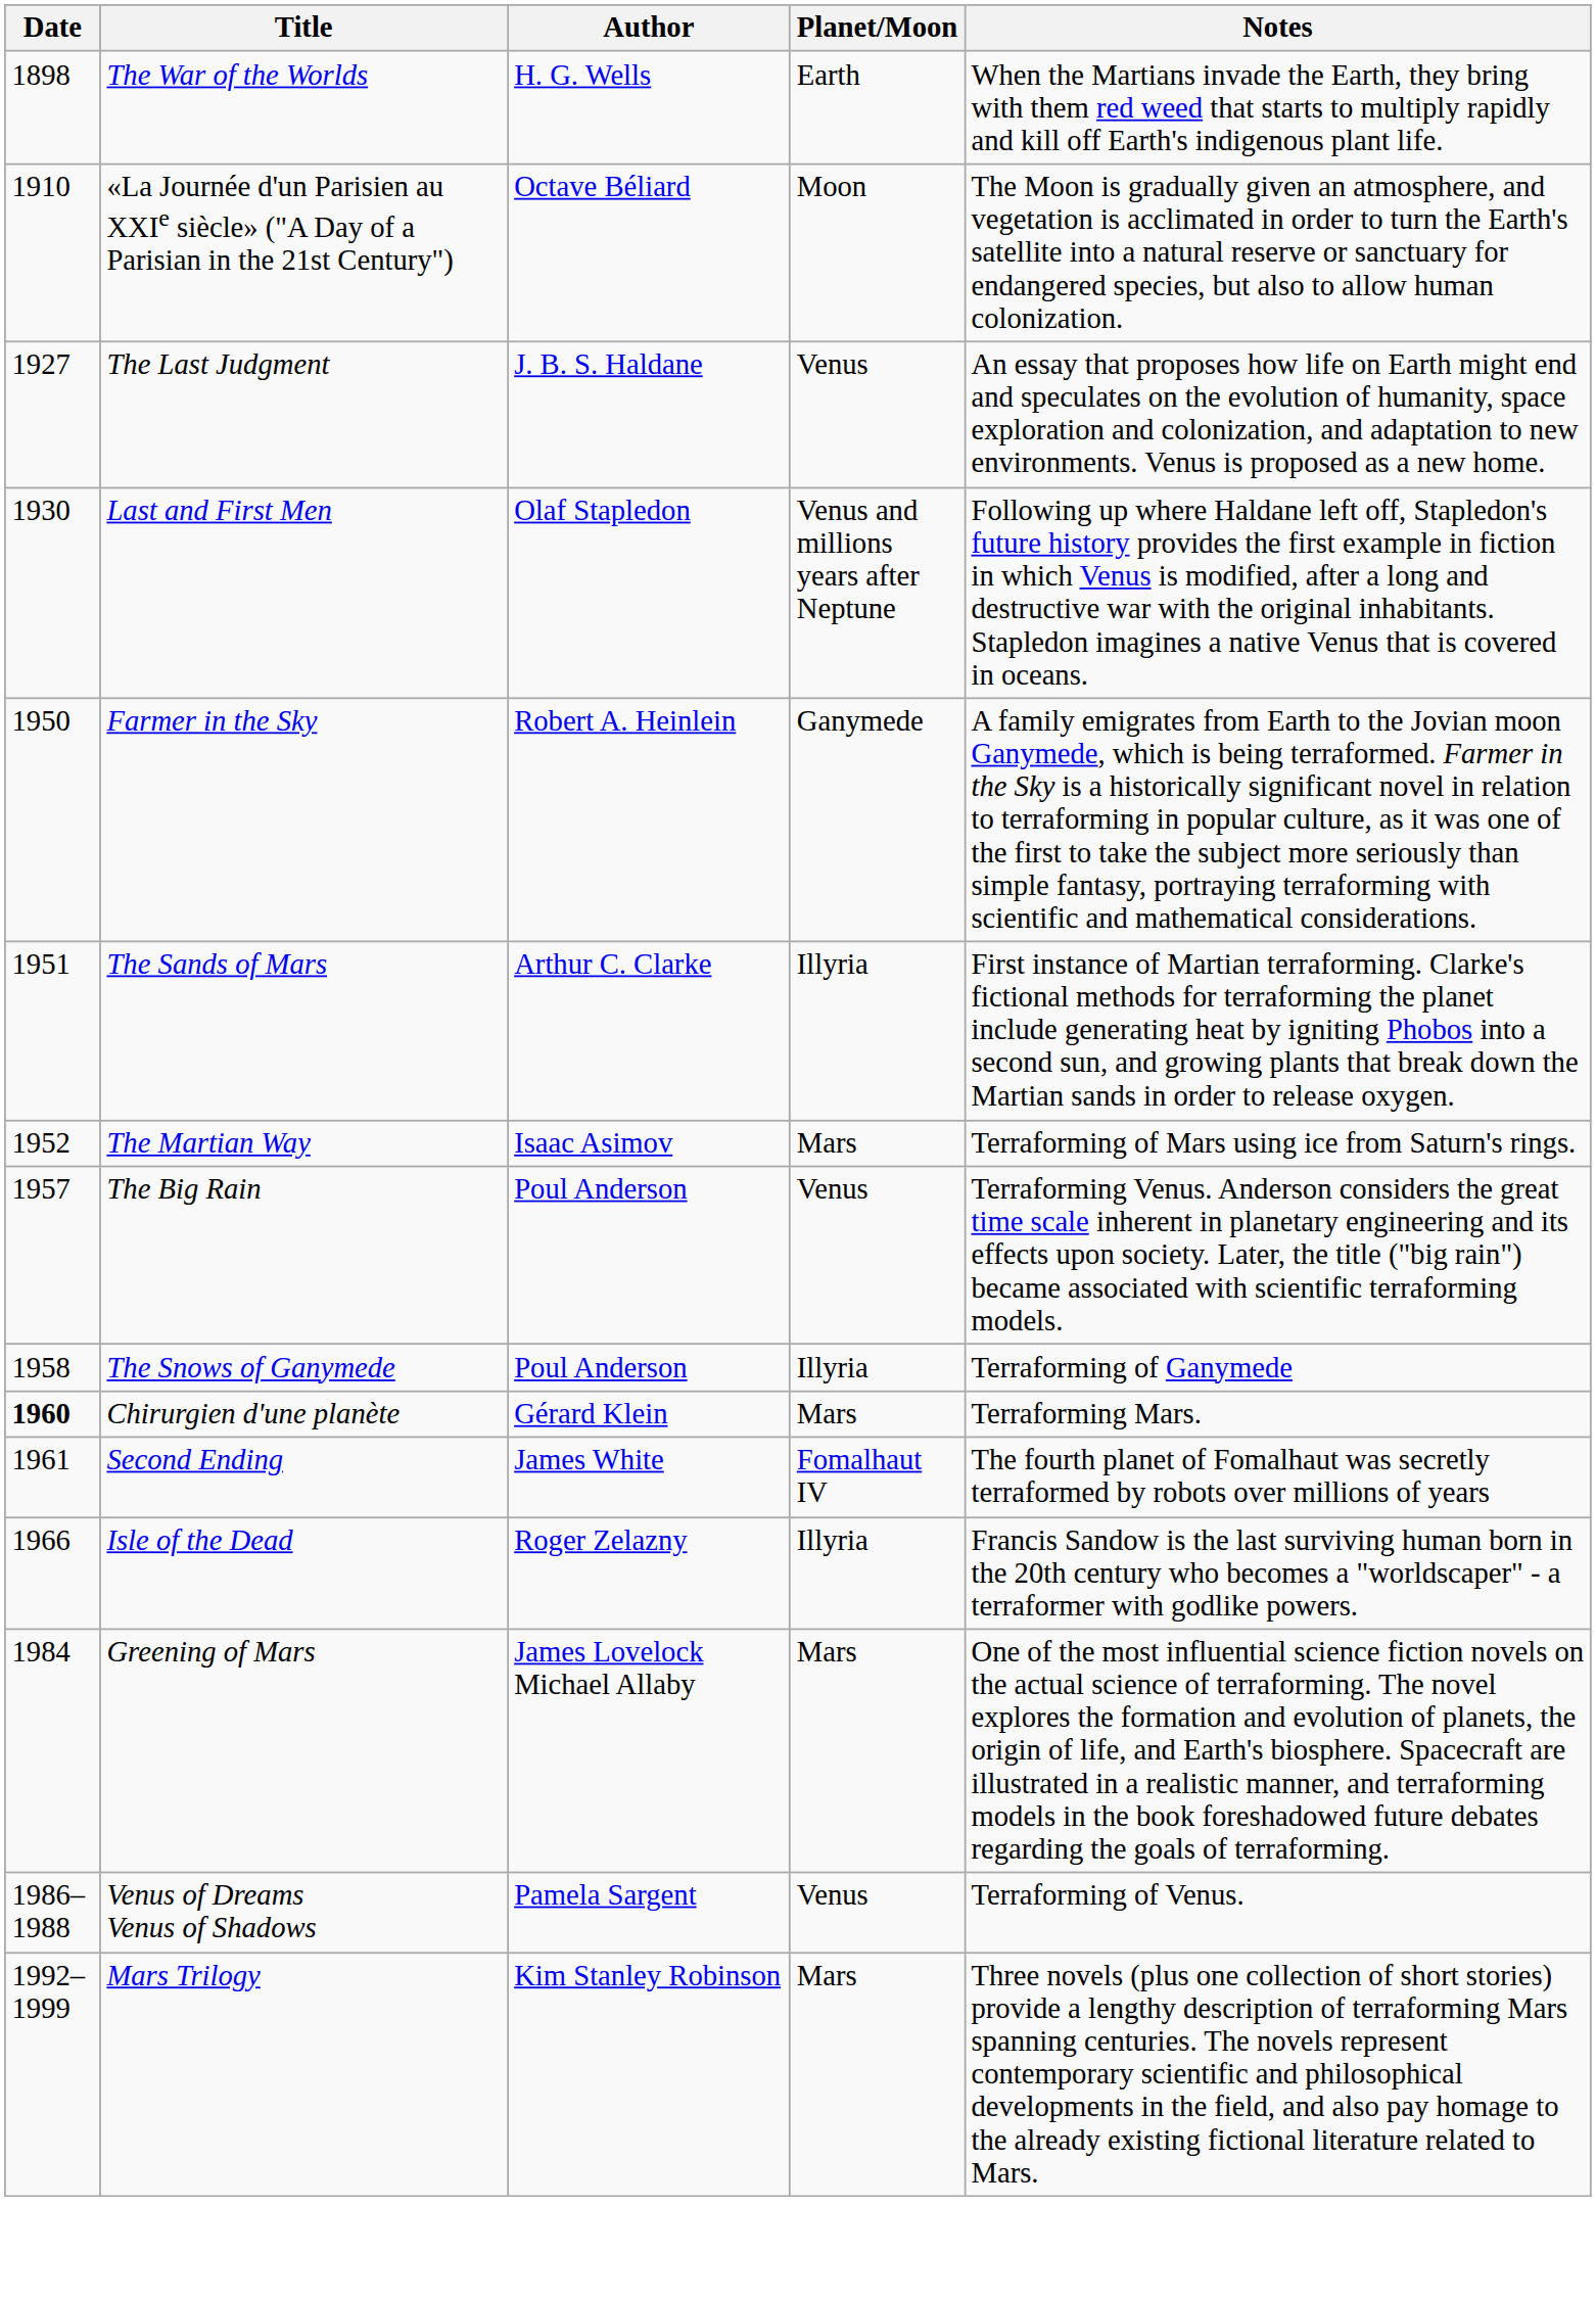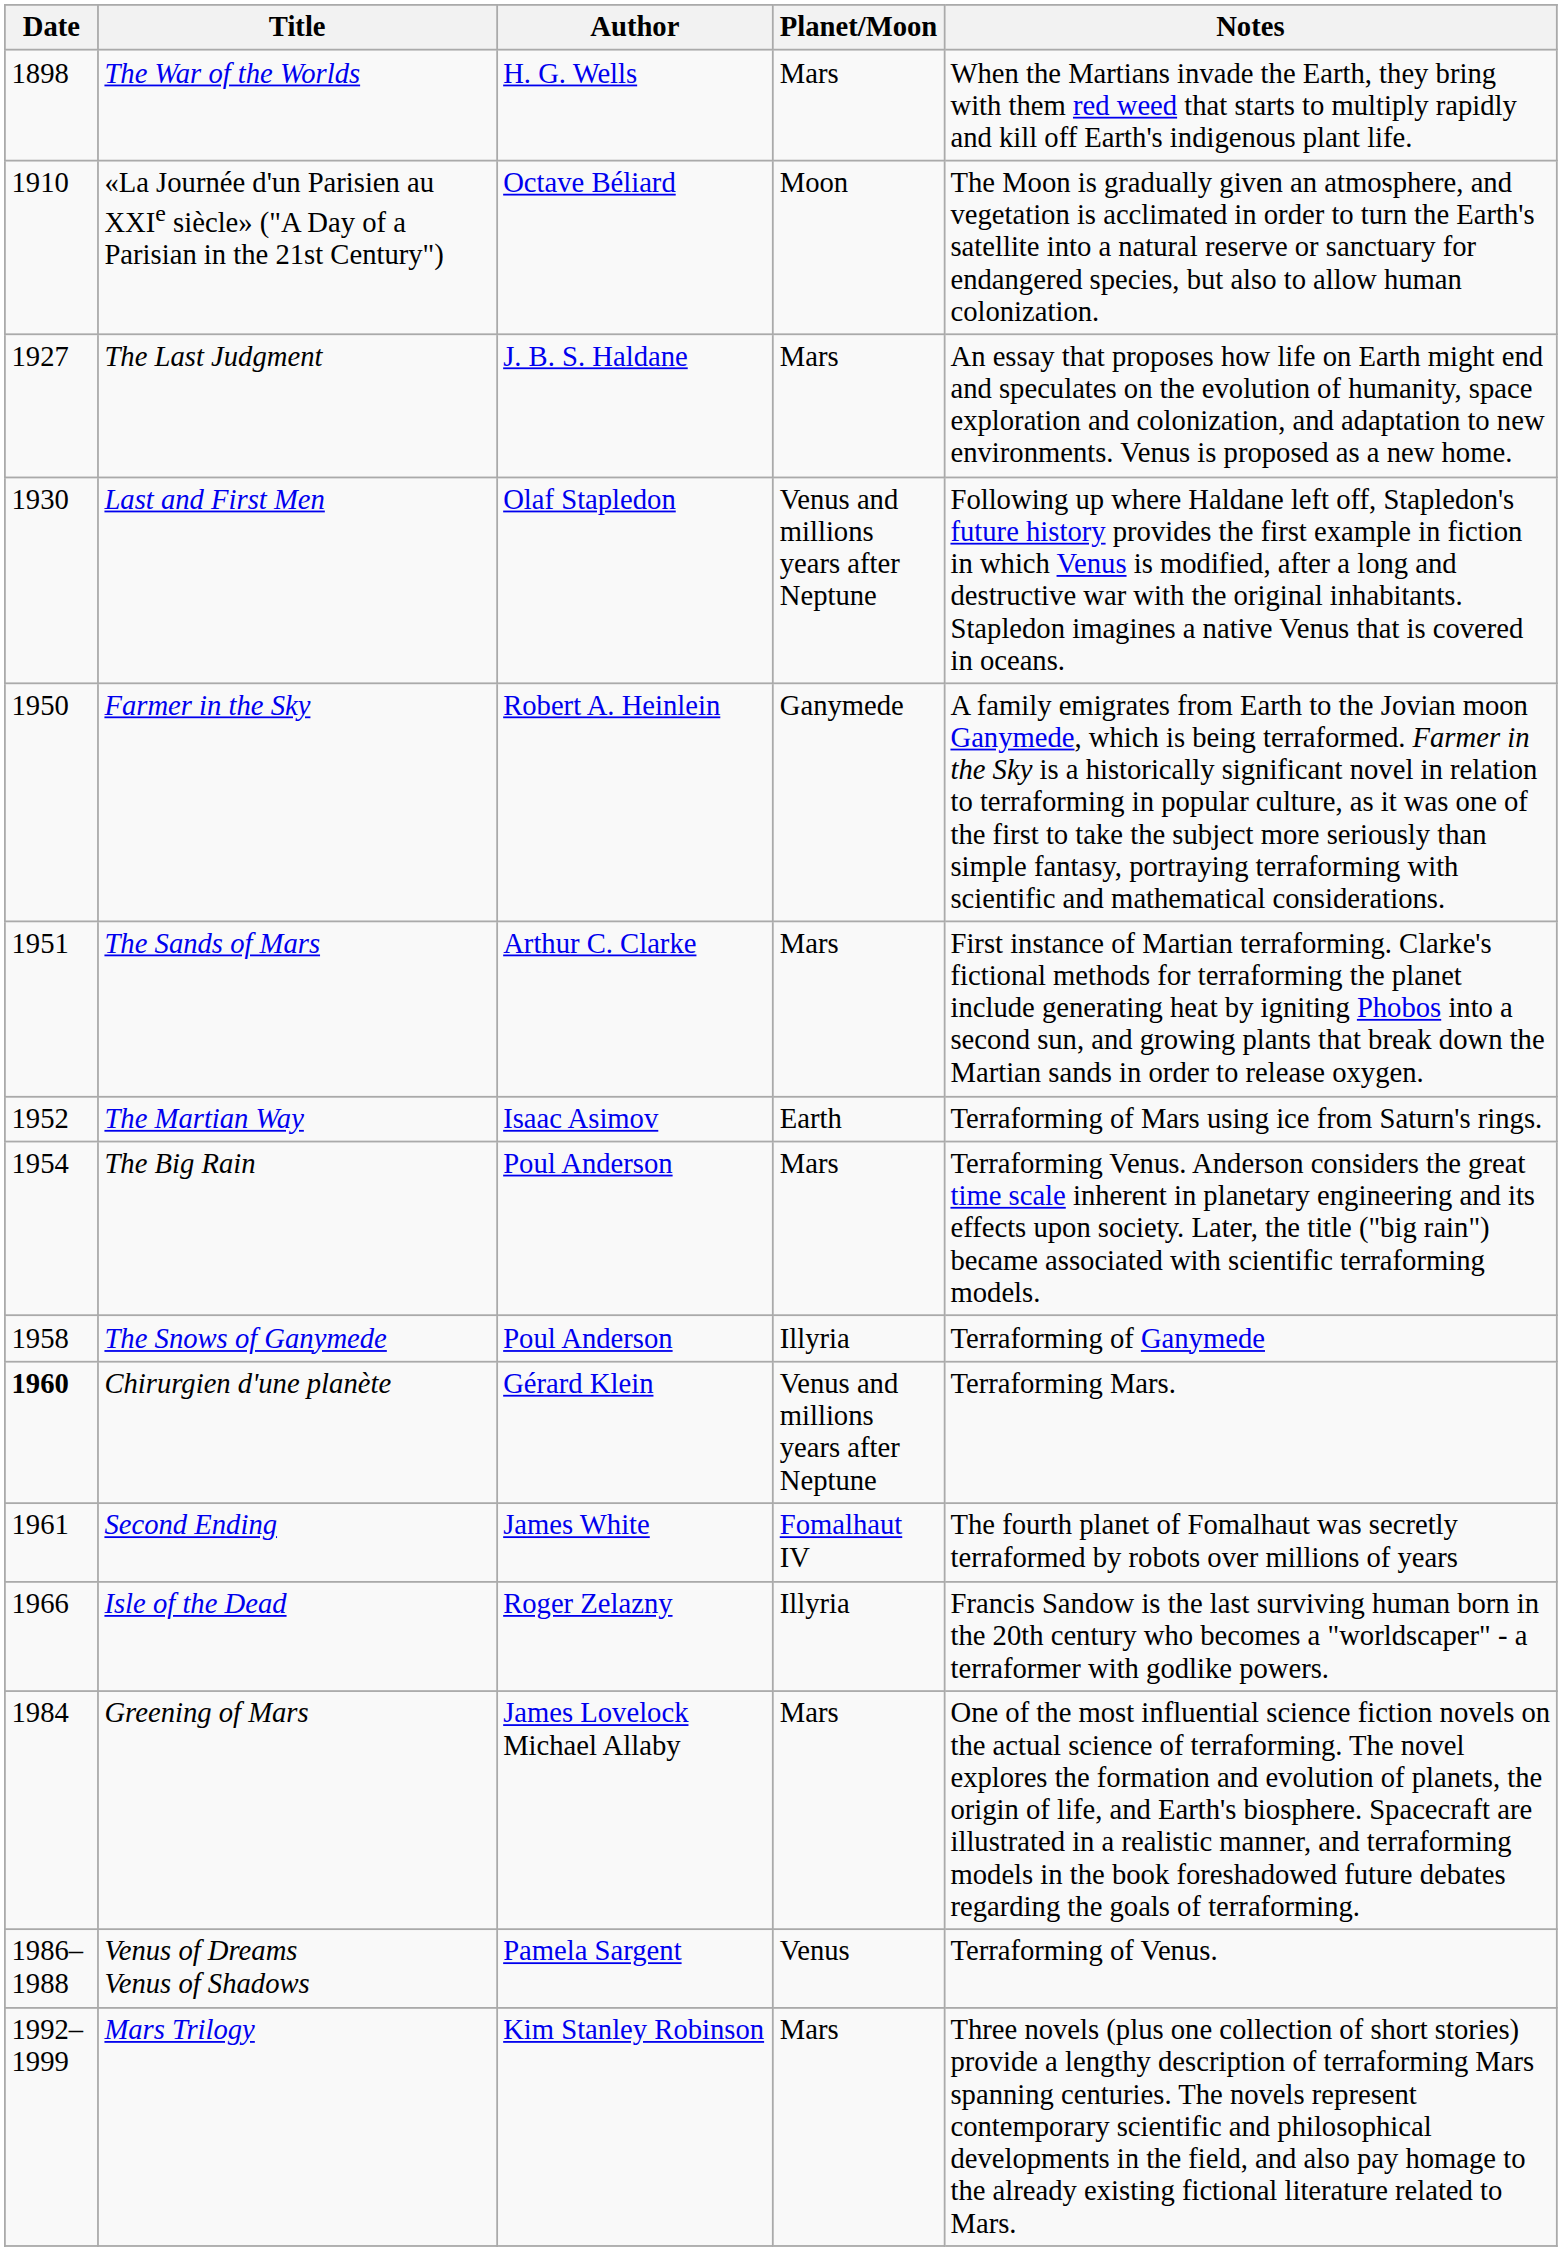The War of the Worlds | Planet/Moon: Earth -> Mars
The Last Judgment | Planet/Moon: Venus -> Mars
The Sands of Mars | Planet/Moon: Illyria -> Mars
The Martian Way | Planet/Moon: Mars -> Earth
The Big Rain | Date: 1957 -> 1954
The Big Rain | Planet/Moon: Venus -> Mars
Chirurgien d'une planète | Planet/Moon: Mars -> Venus and millions years after Neptune
